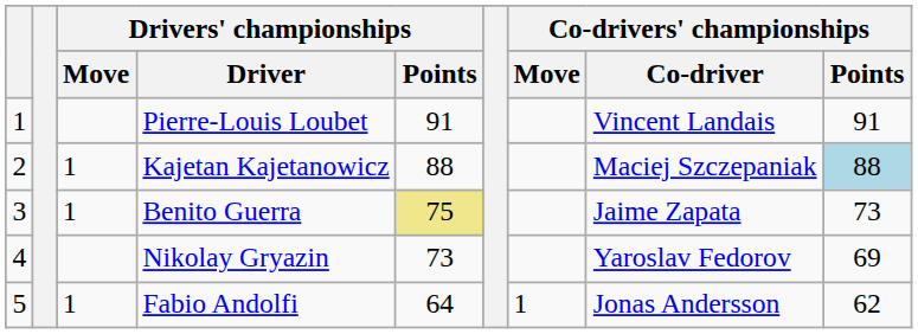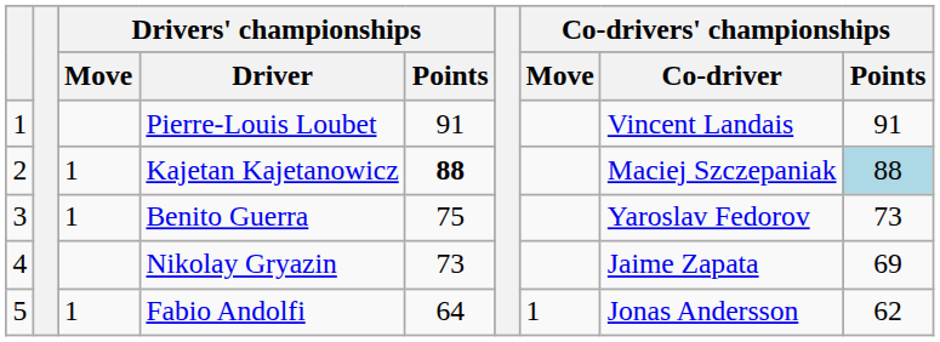Kajetan Kajetanowicz | Drivers' championships / Points: normal -> bold
Benito Guerra | Drivers' championships / Points: khaki background -> no background
Benito Guerra | Co-drivers' championships / Co-driver: Jaime Zapata -> Yaroslav Fedorov
Nikolay Gryazin | Co-drivers' championships / Co-driver: Yaroslav Fedorov -> Jaime Zapata
